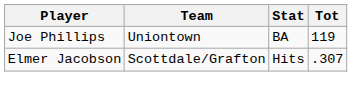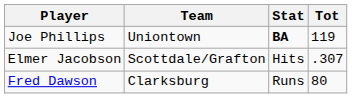Joe Phillips | Stat: normal -> bold
+ row: Fred Dawson | Clarksburg | Runs | 80
